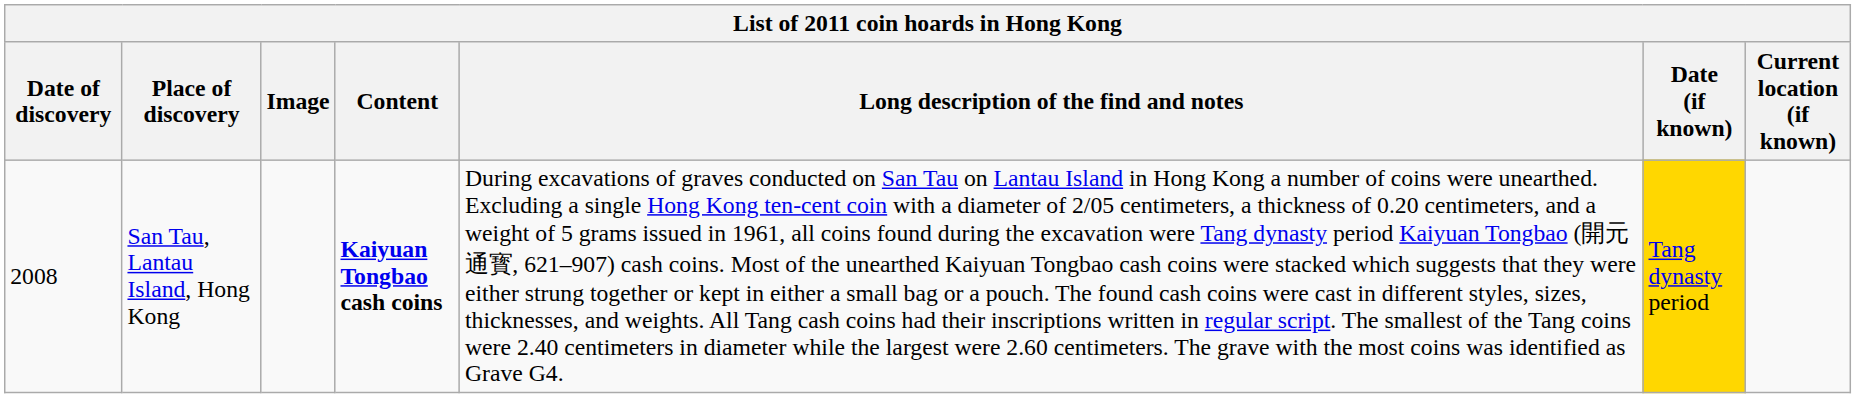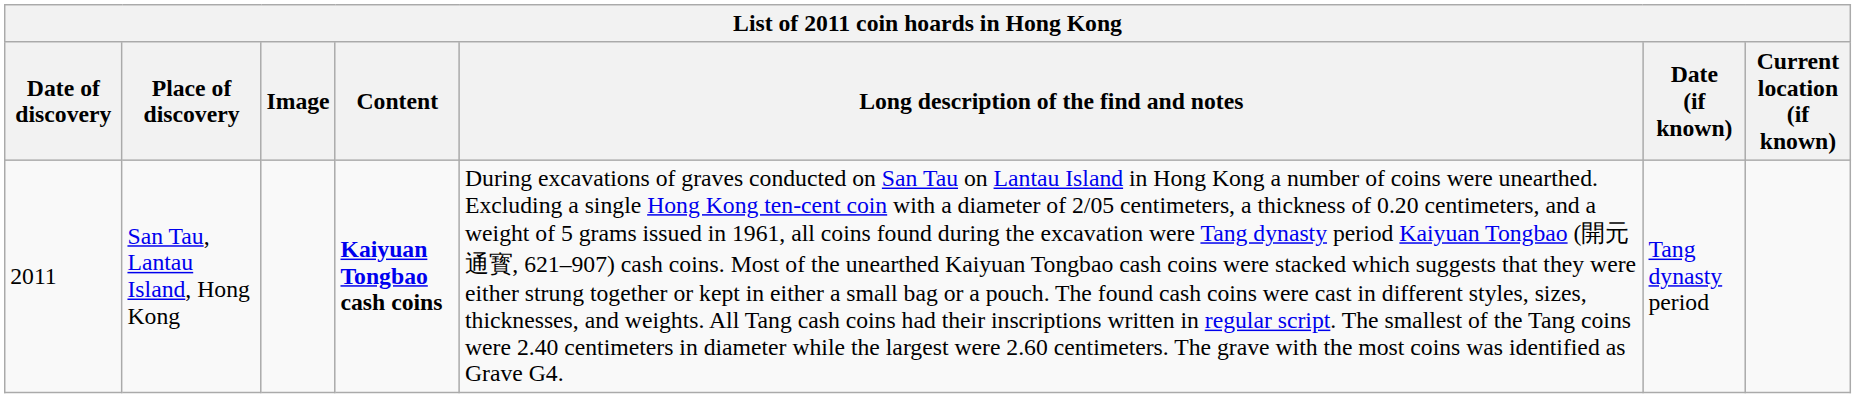San Tau, Lantau Island, Hong Kong | Date of discovery: 2008 -> 2011
San Tau, Lantau Island, Hong Kong | Date (if known): gold background -> no background
